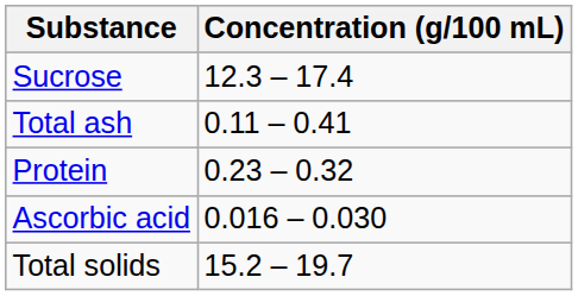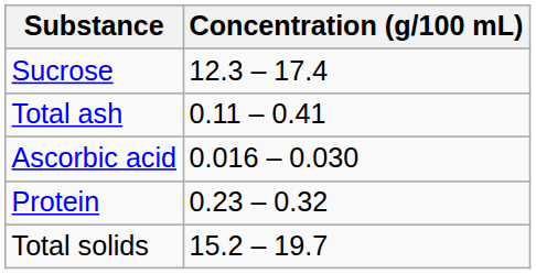rows swapped: Protein <-> Ascorbic acid
